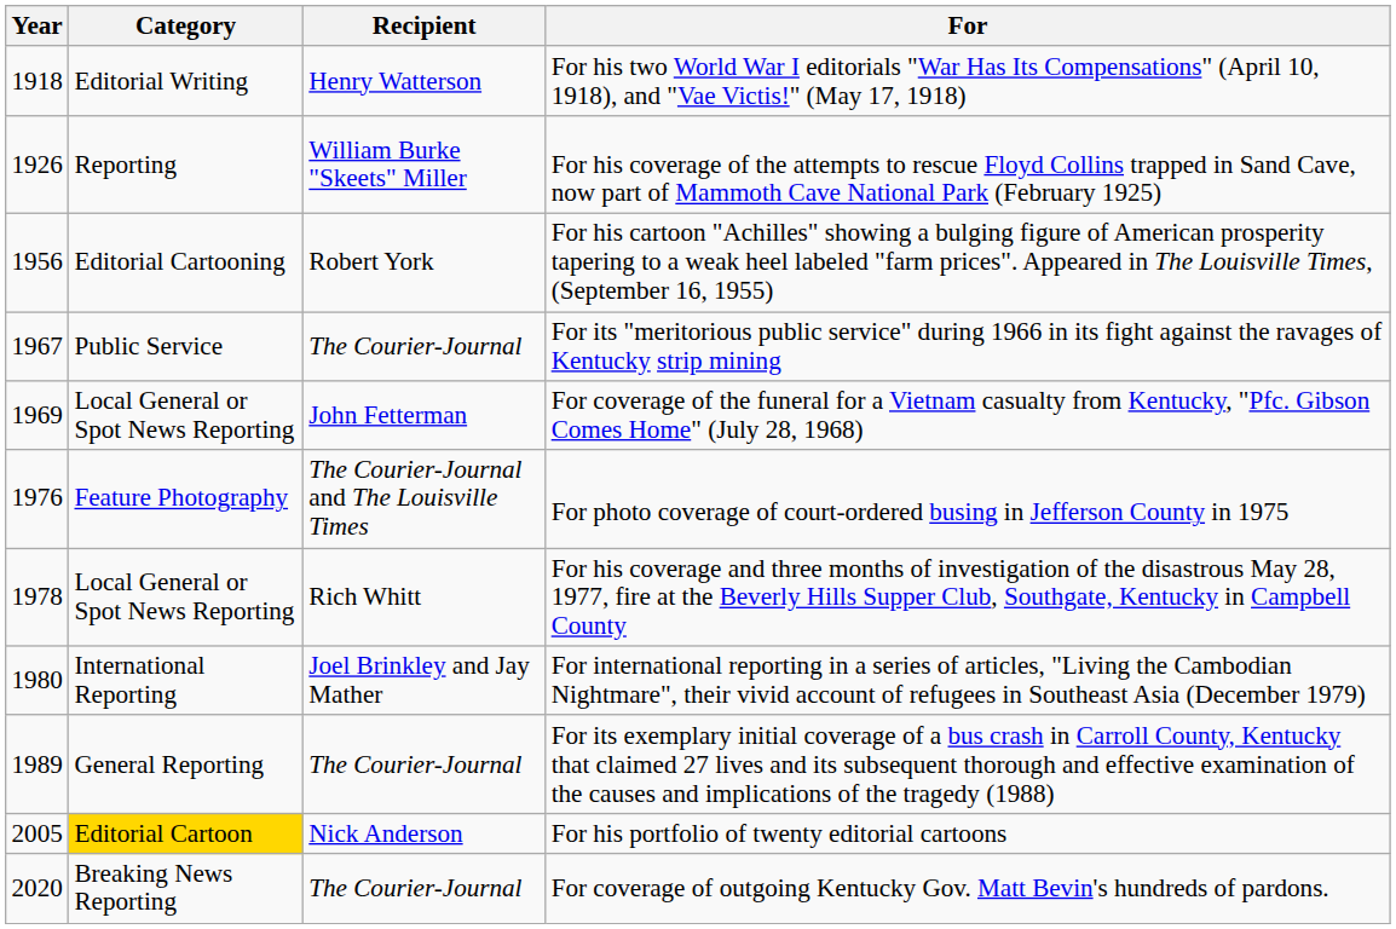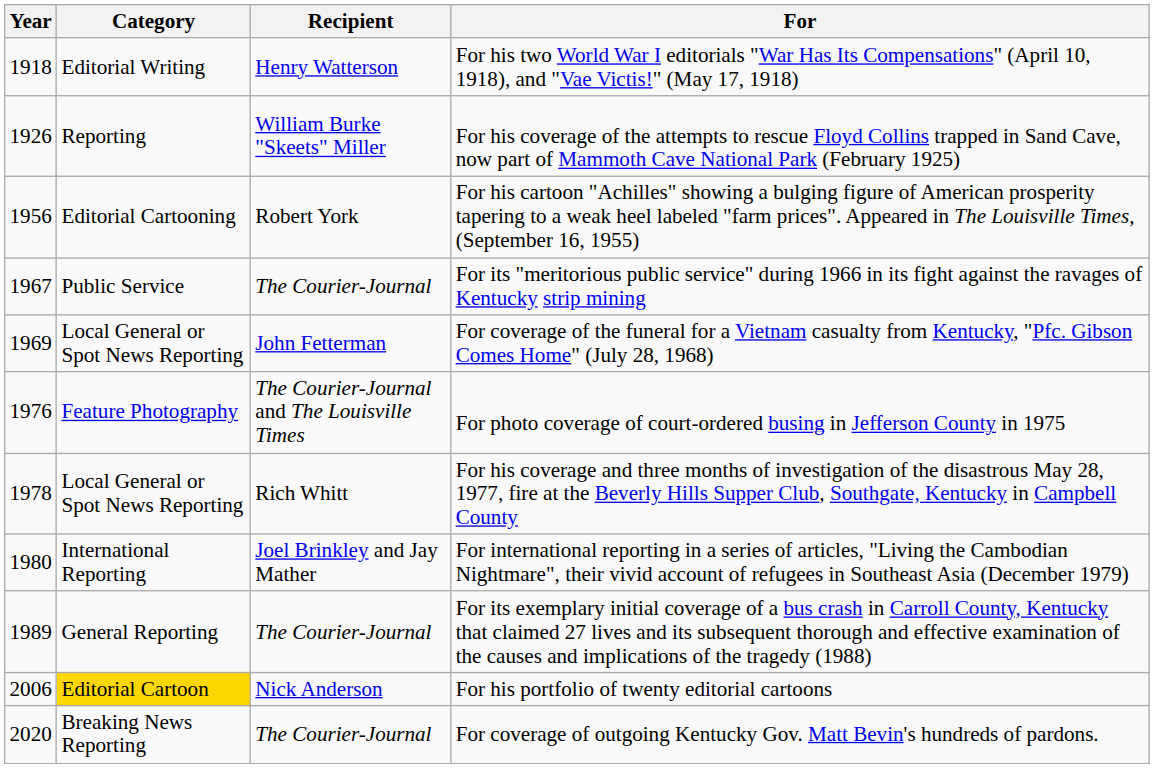For his portfolio of twenty editorial cartoons | Year: 2005 -> 2006
